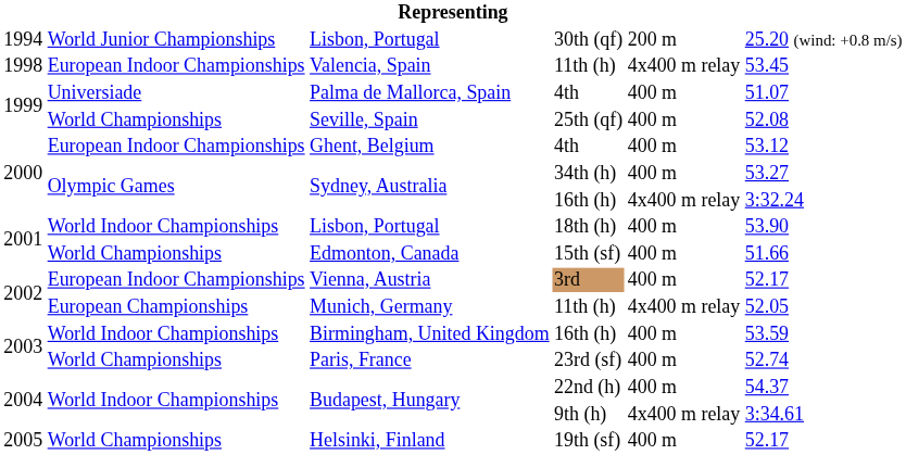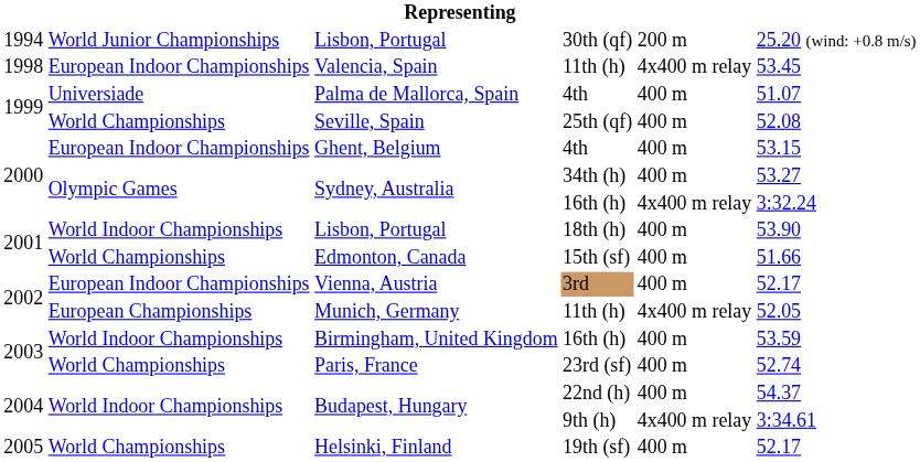Ghent, Belgium | column 6: 53.12 -> 53.15
